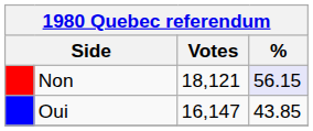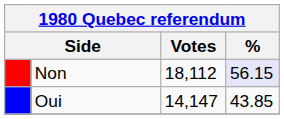Non | Votes: 18,121 -> 18,112
Oui | Votes: 16,147 -> 14,147
